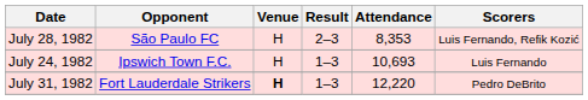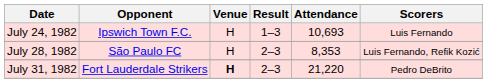rows swapped: July 24, 1982 <-> July 28, 1982
July 31, 1982 | Result: 1–3 -> 2–3
July 31, 1982 | Attendance: 12,220 -> 21,220
